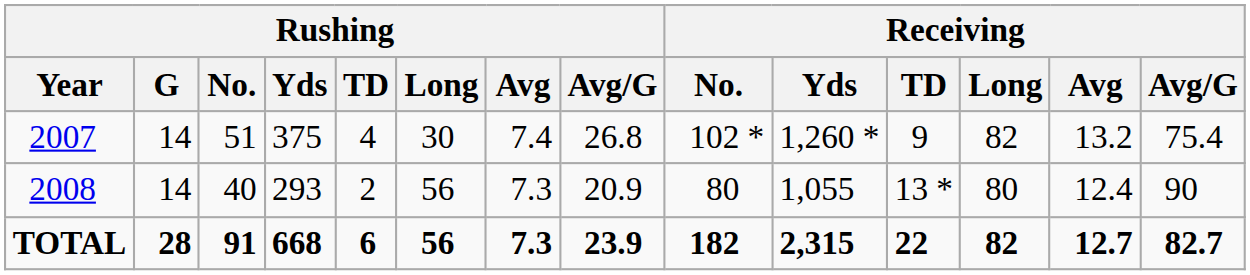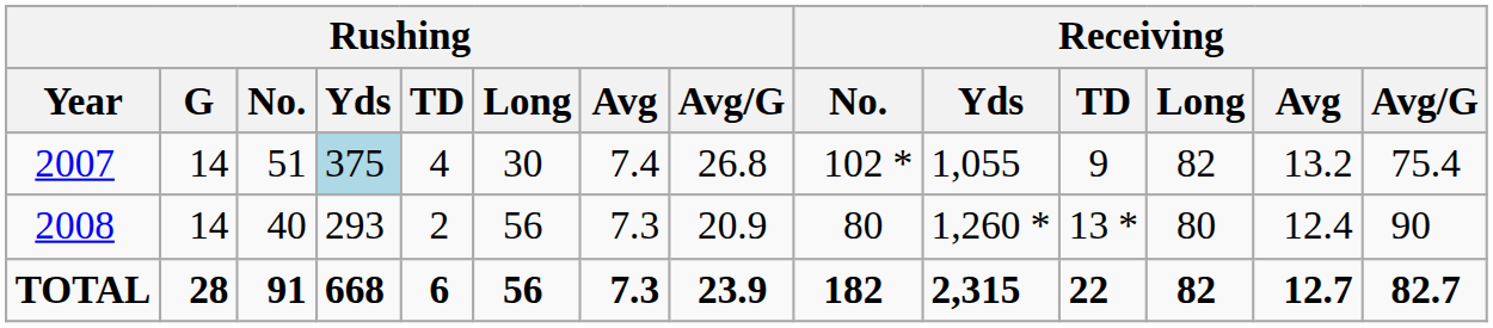2007 | Rushing / Yds: no background -> lightblue background
2007 | Receiving / Yds: 1,260 * -> 1,055
2008 | Receiving / Yds: 1,055 -> 1,260 *
